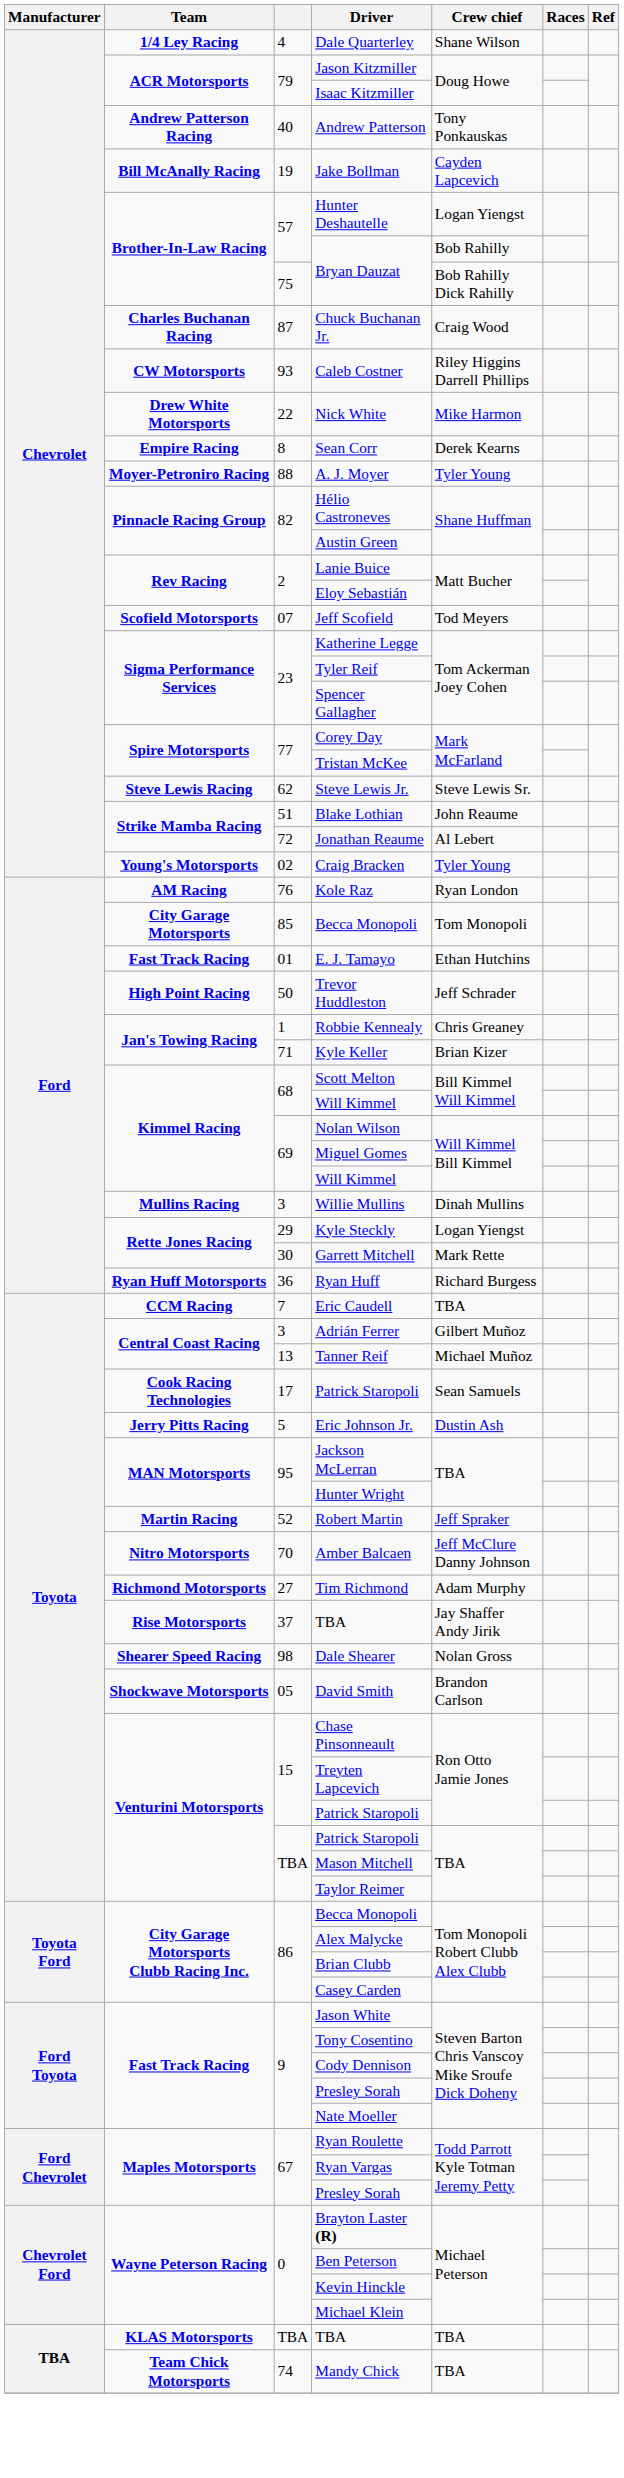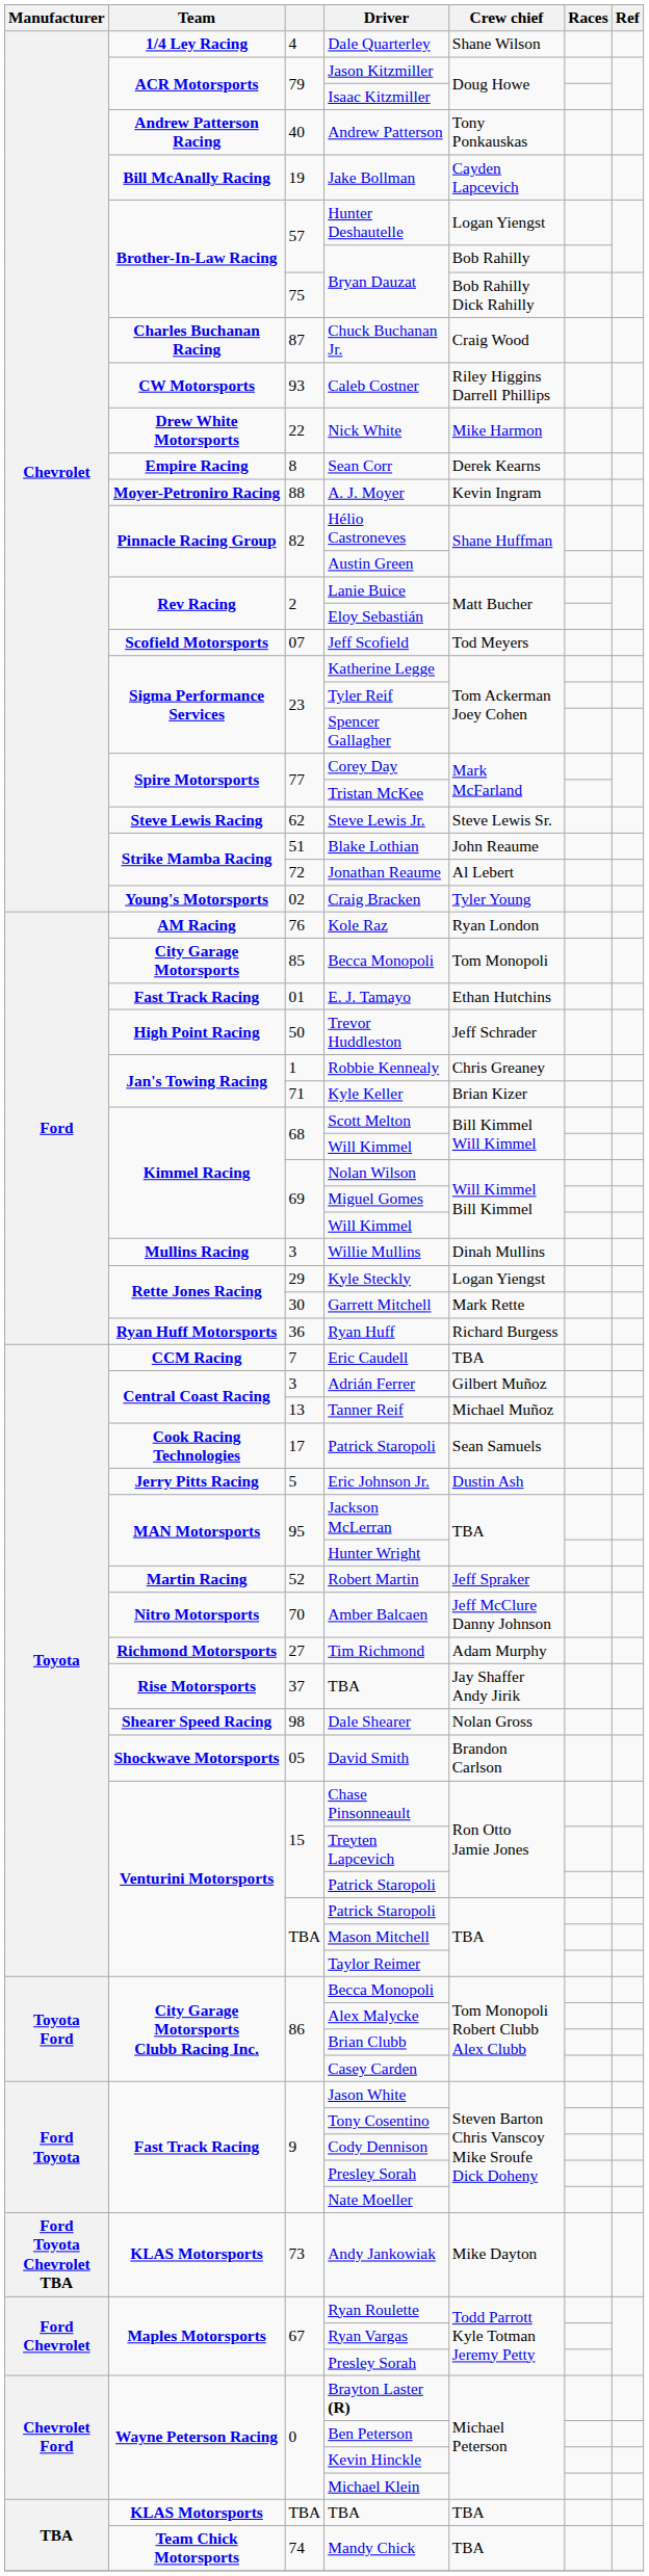A. J. Moyer | Crew chief: Tyler Young -> Kevin Ingram
+ row: Ford Toyota Chevrolet TBA | KLAS Motorsports | 73 | Andy Jankowiak | Mike Dayton
